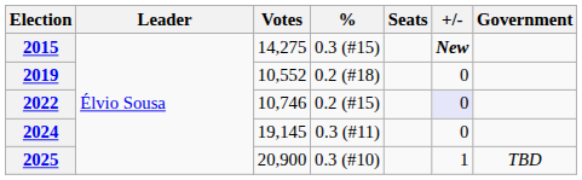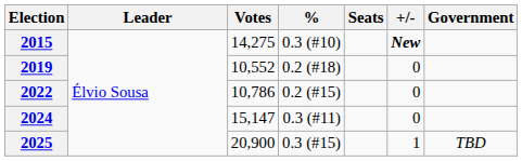2015 | %: 0.3 (#15) -> 0.3 (#10)
2022 | Votes: 10,746 -> 10,786
2022 | +/-: lavender background -> no background
2024 | Votes: 19,145 -> 15,147
2025 | %: 0.3 (#10) -> 0.3 (#15)
